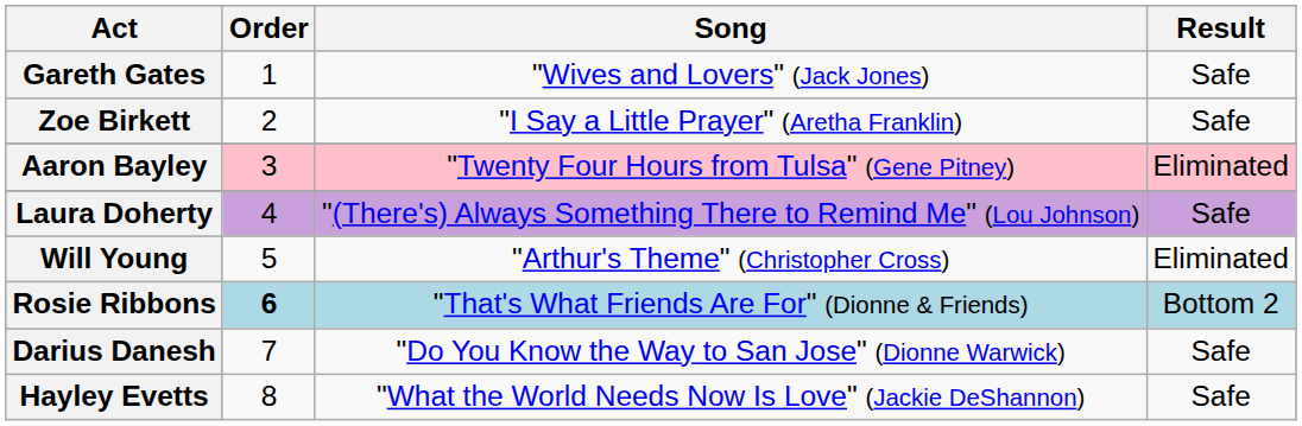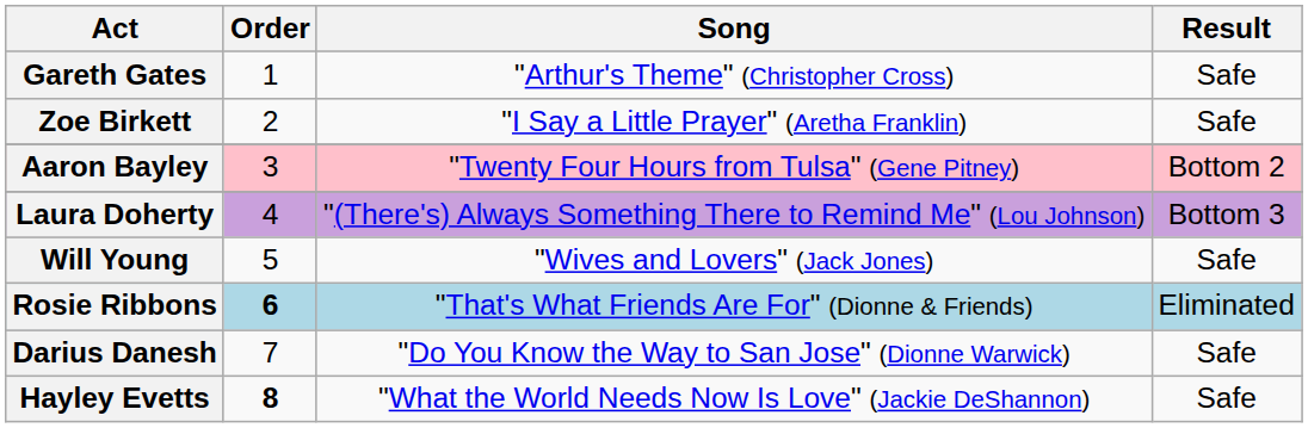Gareth Gates | Song: "Wives and Lovers" (Jack Jones) -> "Arthur's Theme" (Christopher Cross)
Aaron Bayley | Result: Eliminated -> Bottom 2
Laura Doherty | Result: Safe -> Bottom 3
Will Young | Song: "Arthur's Theme" (Christopher Cross) -> "Wives and Lovers" (Jack Jones)
Will Young | Result: Eliminated -> Safe
Rosie Ribbons | Result: Bottom 2 -> Eliminated
Hayley Evetts | Order: normal -> bold
